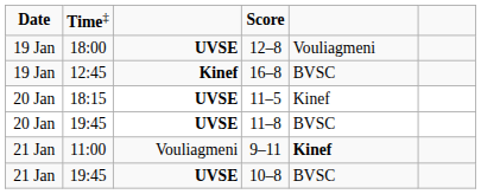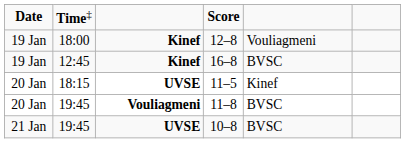12–8 | column 3: UVSE -> Kinef
11–8 | column 3: UVSE -> Vouliagmeni
- row: 21 Jan | 11:00 | Vouliagmeni | 9–11 | Kinef
